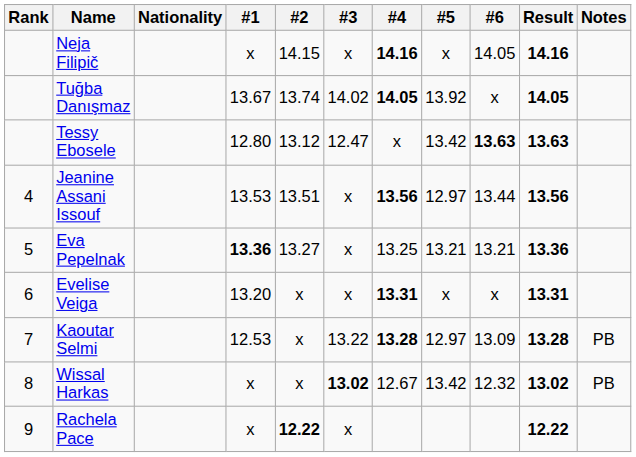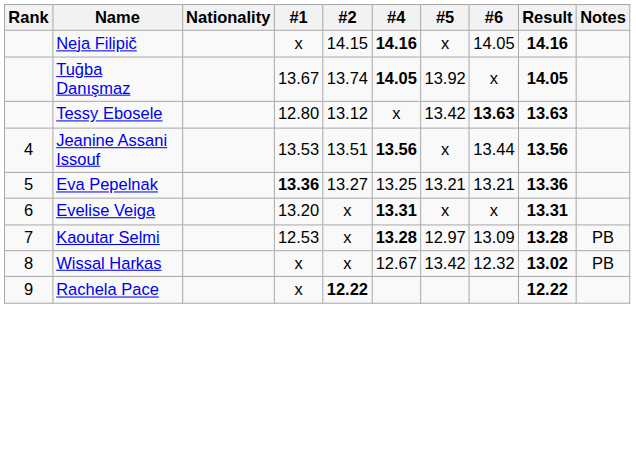- column: #3 | x | 14.02 | 12.47 | x | x | x | 13.22 | 13.02 | x
Jeanine Assani Issouf | #5: 12.97 -> x
